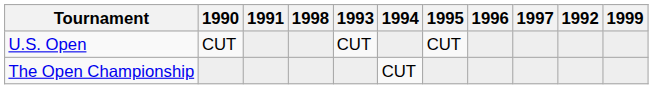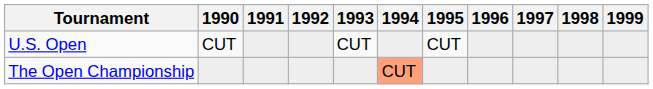columns swapped: 1992 <-> 1998
The Open Championship | 1994: no background -> lightsalmon background
